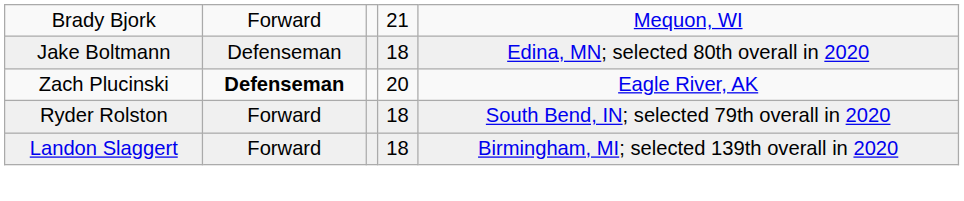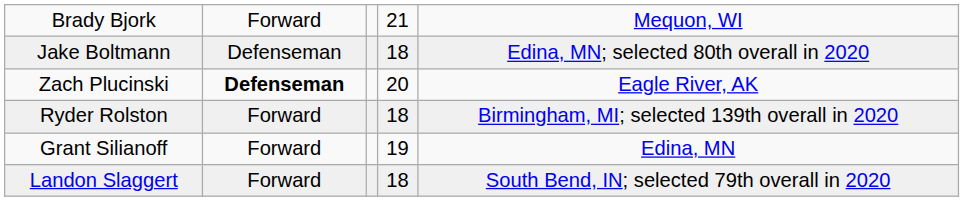Ryder Rolston | column 5: South Bend, IN; selected 79th overall in 2020 -> Birmingham, MI; selected 139th overall in 2020
+ row: Grant Silianoff | Forward | 19 | Edina, MN
Landon Slaggert | column 5: Birmingham, MI; selected 139th overall in 2020 -> South Bend, IN; selected 79th overall in 2020
